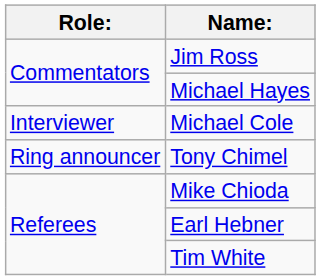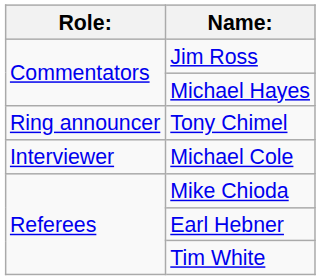rows swapped: Michael Cole <-> Tony Chimel
